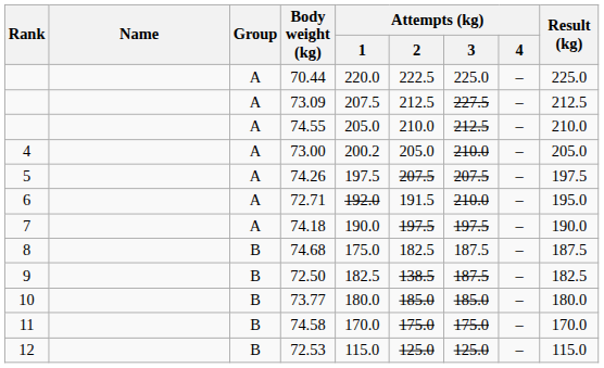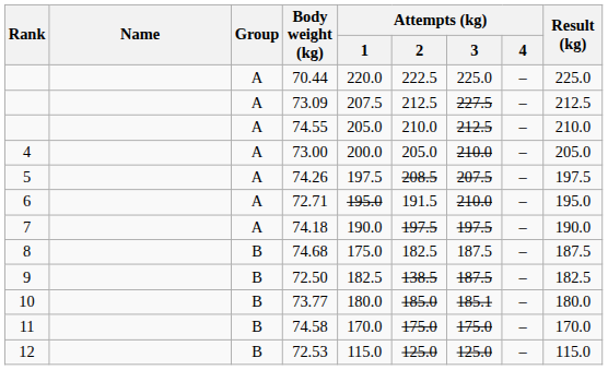73.00 | Attempts (kg) / 1: 200.2 -> 200.0
74.26 | Attempts (kg) / 2: 207.5 -> 208.5
72.71 | Attempts (kg) / 1: 192.0 -> 195.0
73.77 | Attempts (kg) / 3: 185.0 -> 185.1
